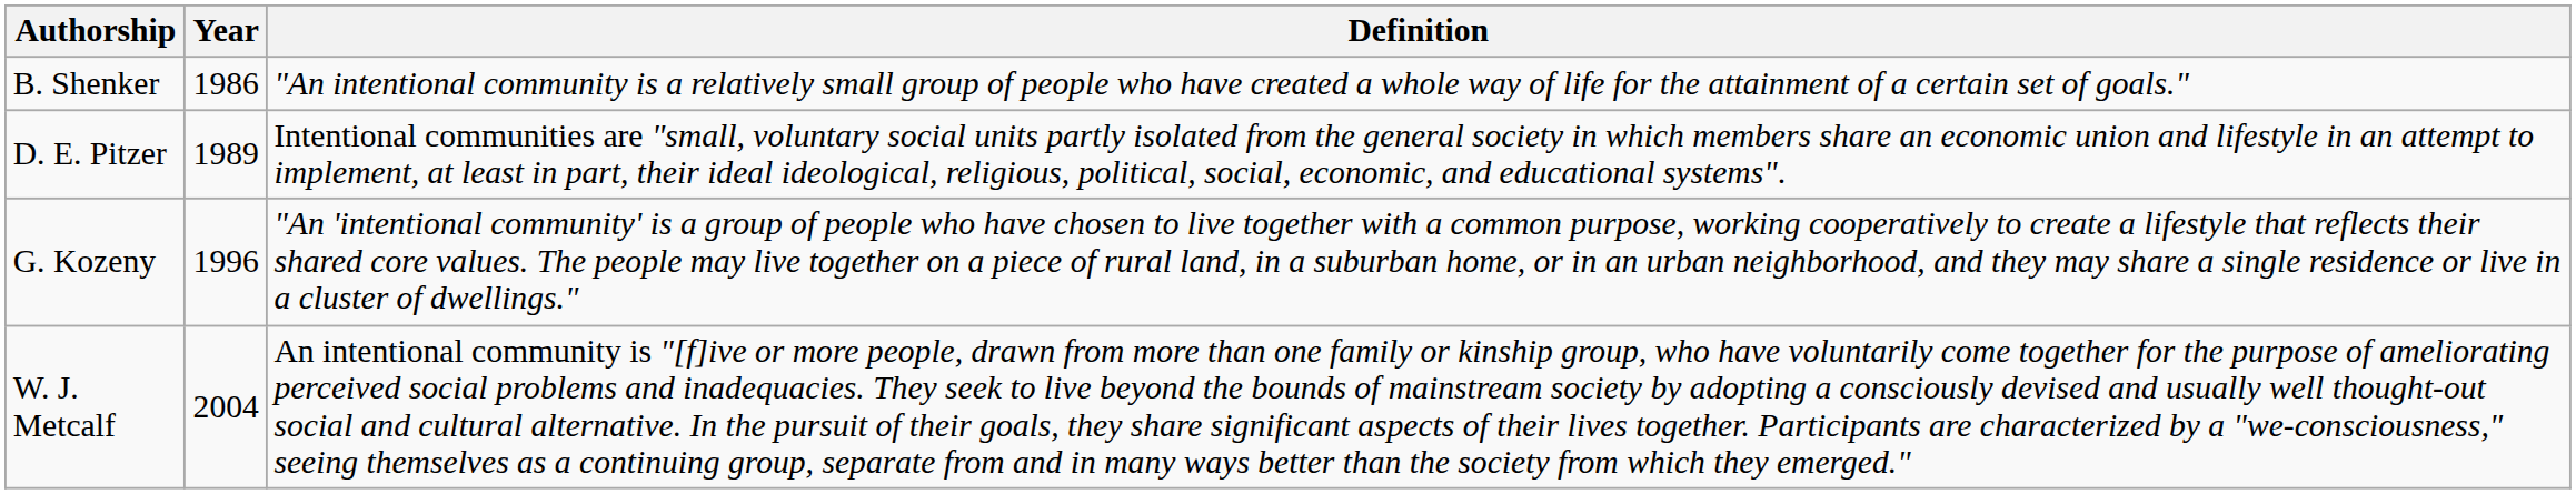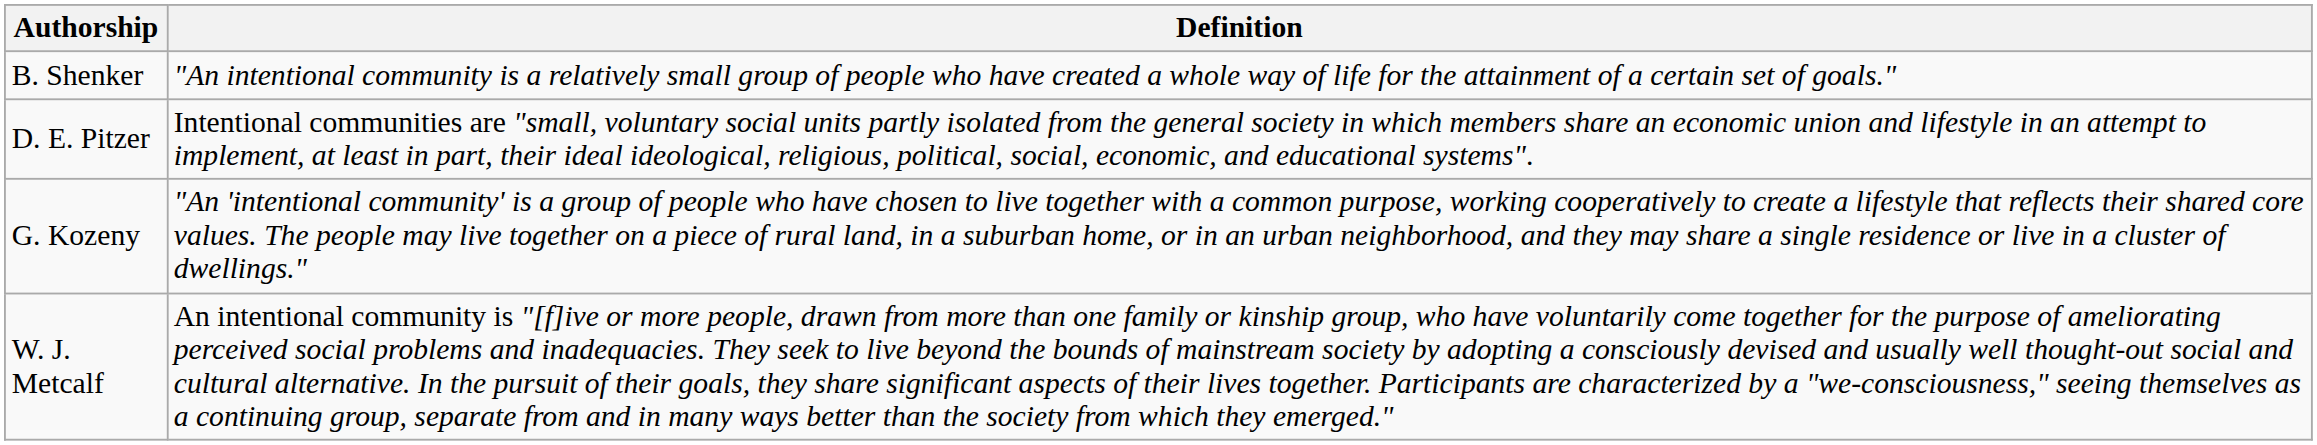- column: Year | 1986 | 1989 | 1996 | 2004
